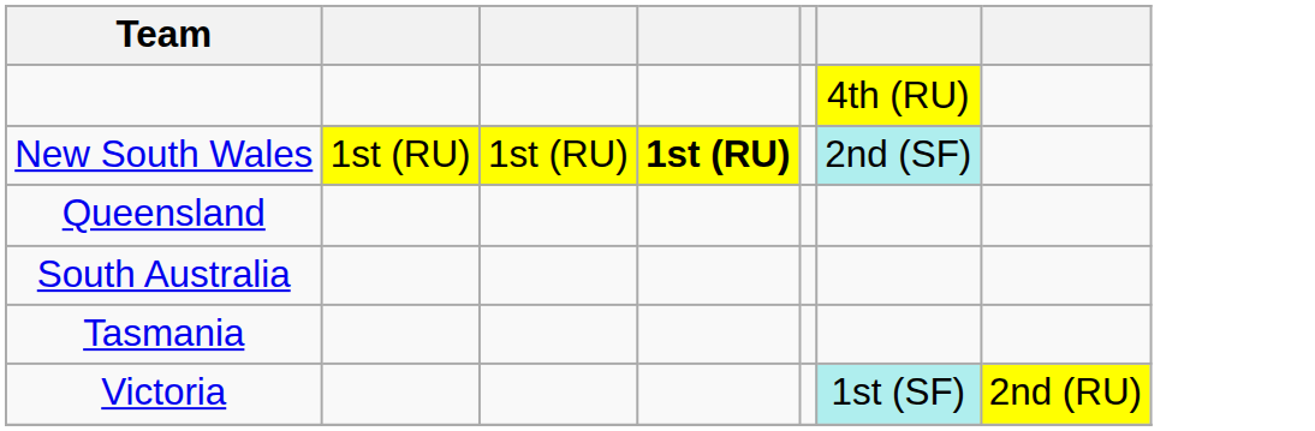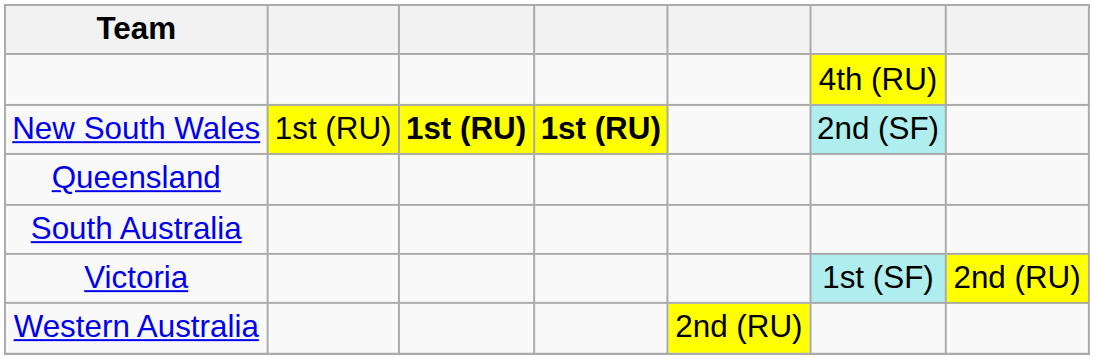New South Wales | column 3: normal -> bold
- row: Tasmania
+ row: Western Australia | 2nd (RU)
